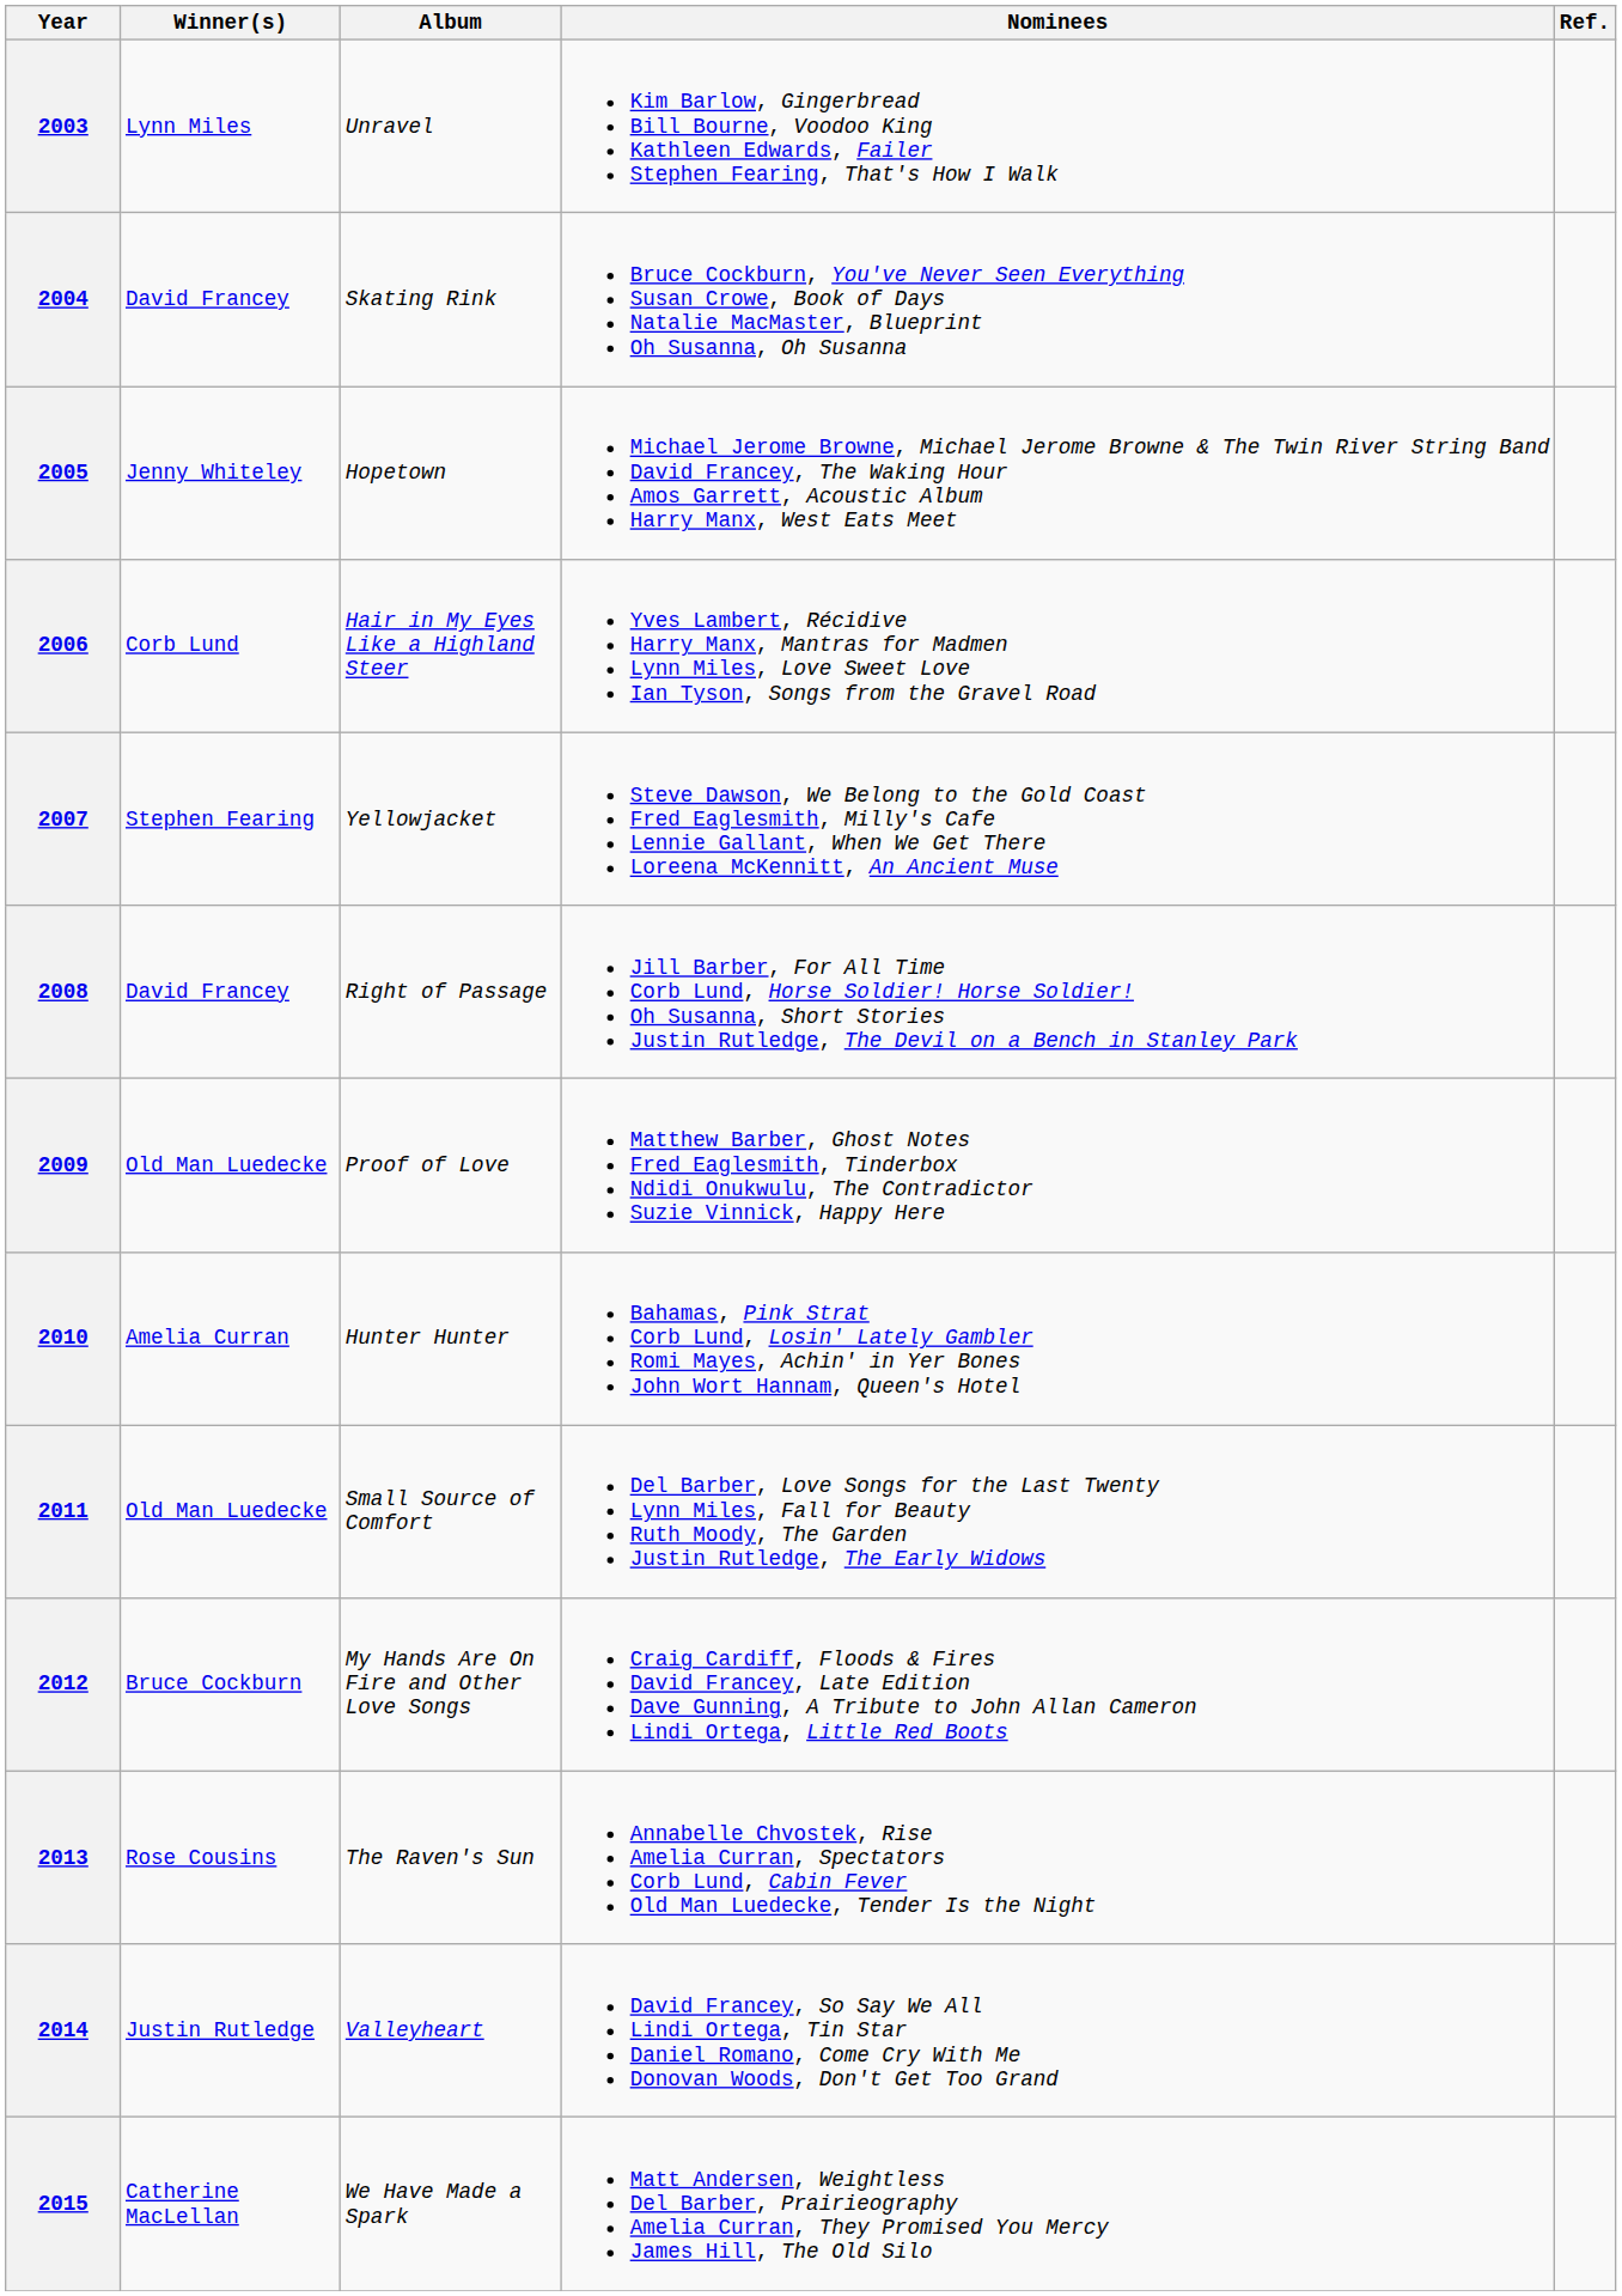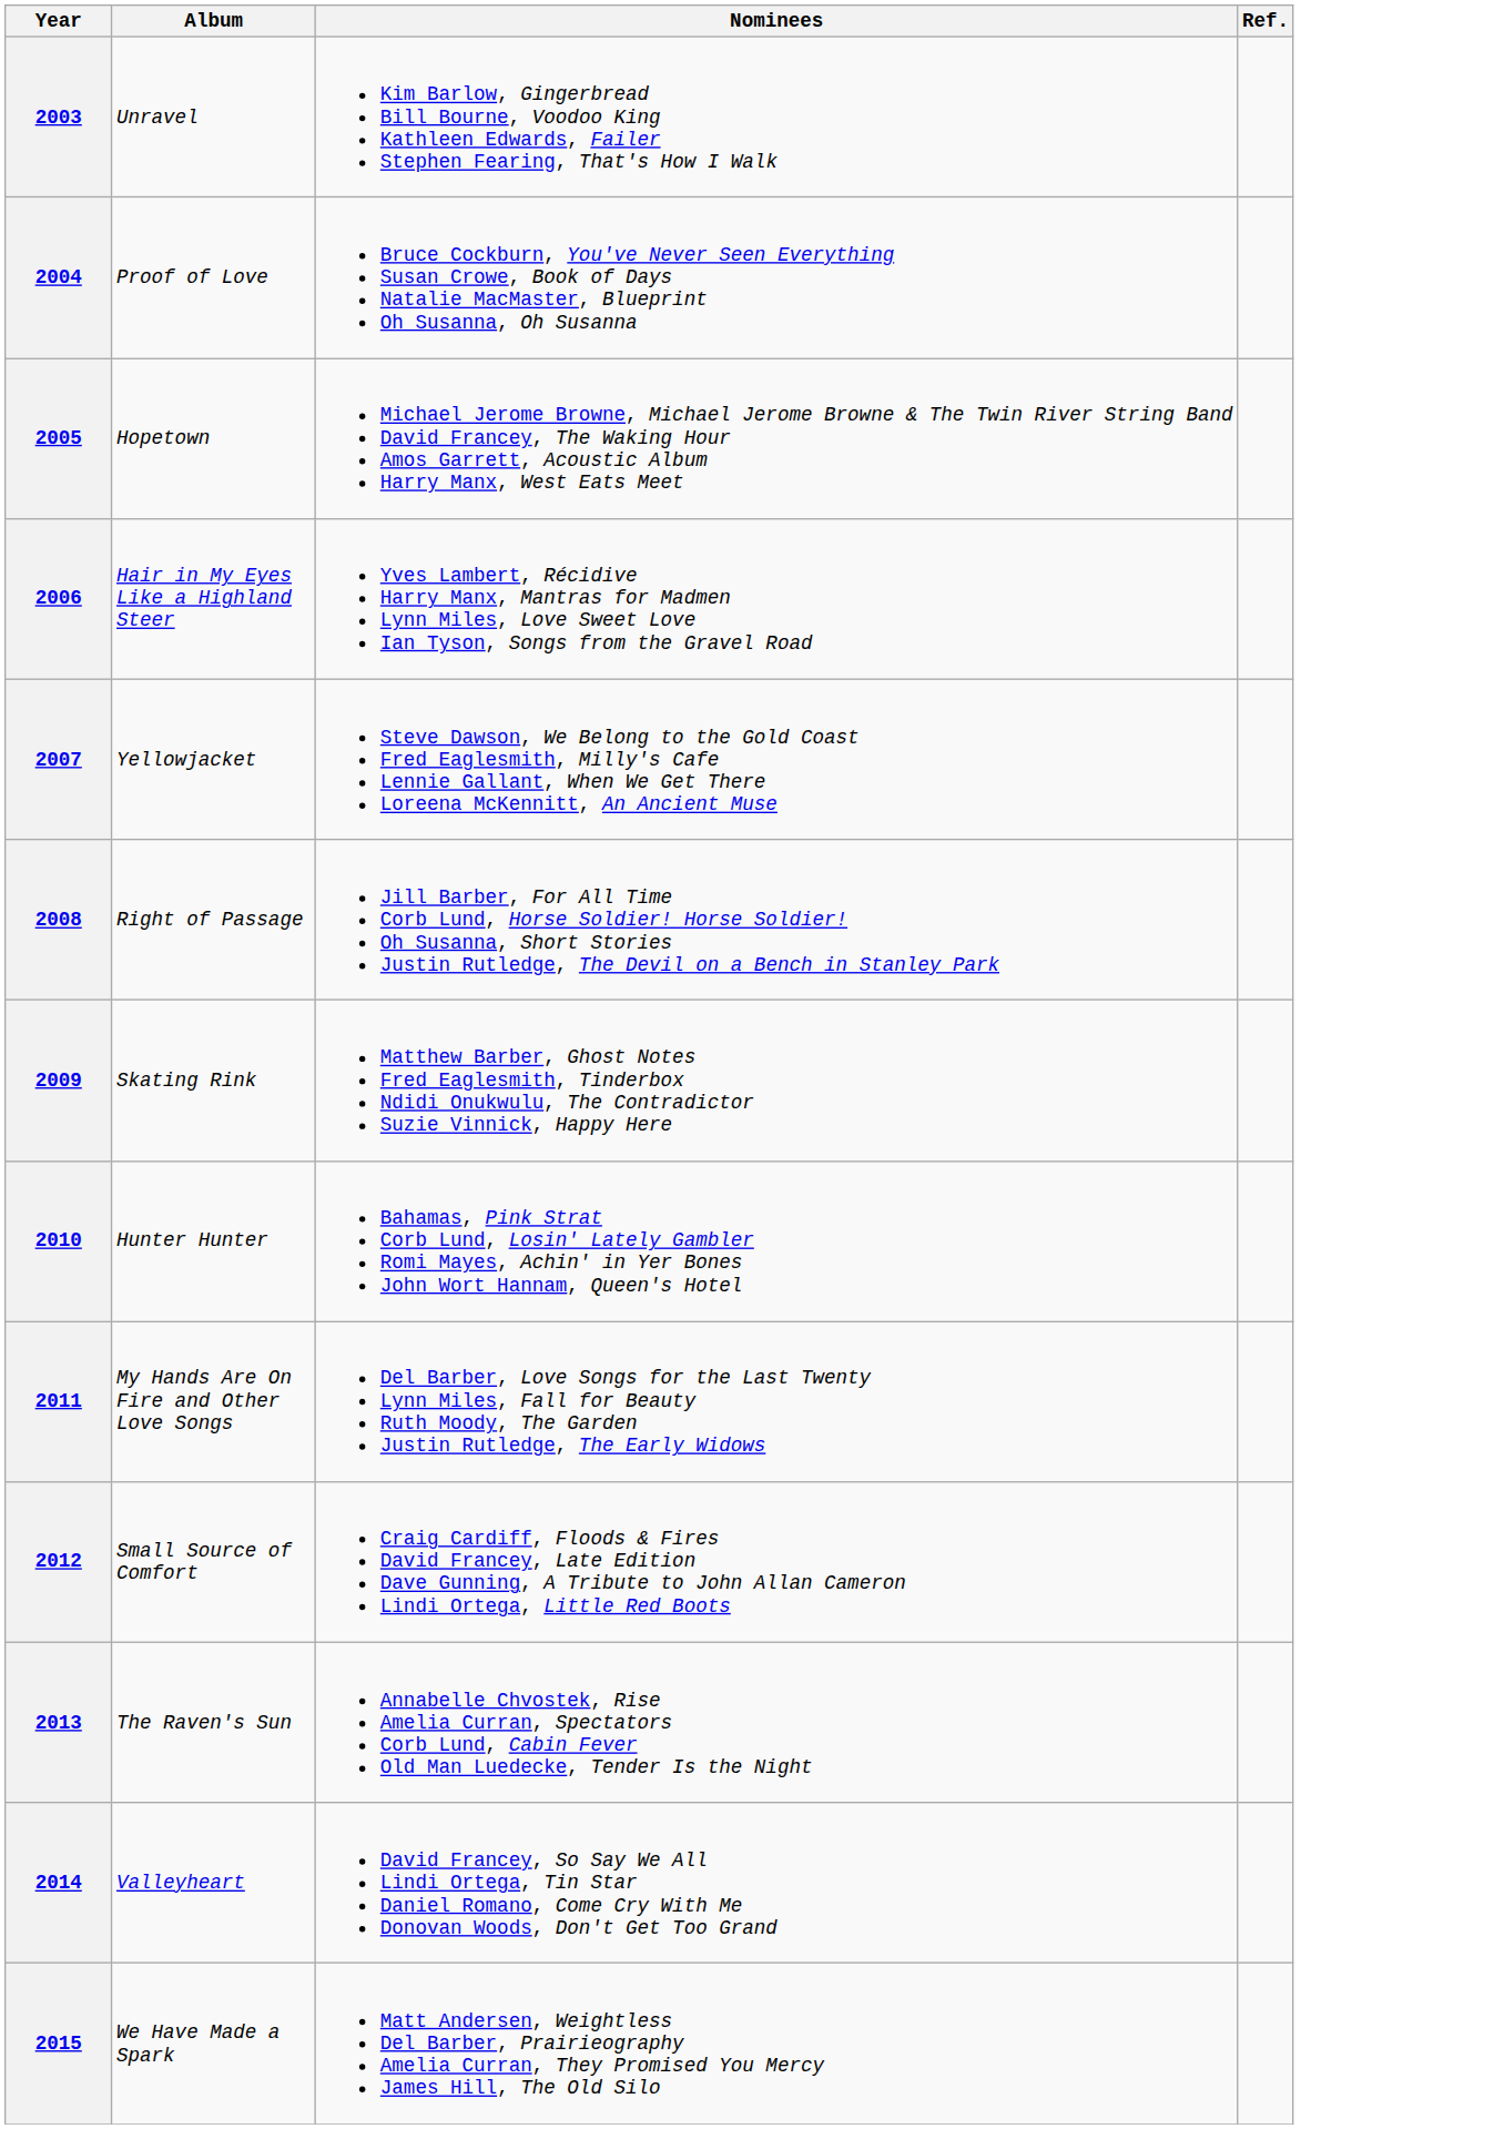- column: Winner(s) | Lynn Miles | David Francey | Jenny Whiteley | Corb Lund | Stephen Fearing | David Francey | Old Man Luedecke | Amelia Curran | Old Man Luedecke | Bruce Cockburn | Rose Cousins | Justin Rutledge | Catherine MacLellan
2004 | Album: Skating Rink -> Proof of Love
2009 | Album: Proof of Love -> Skating Rink
2011 | Album: Small Source of Comfort -> My Hands Are On Fire and Other Love Songs
2012 | Album: My Hands Are On Fire and Other Love Songs -> Small Source of Comfort
